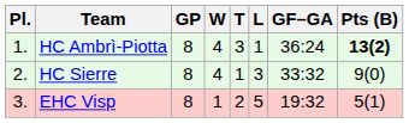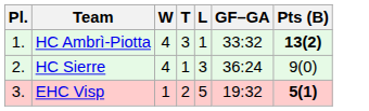- column: GP | 8 | 8 | 8
HC Ambrì-Piotta | GF–GA: 36:24 -> 33:32
HC Sierre | GF–GA: 33:32 -> 36:24
EHC Visp | Pts (B): normal -> bold
